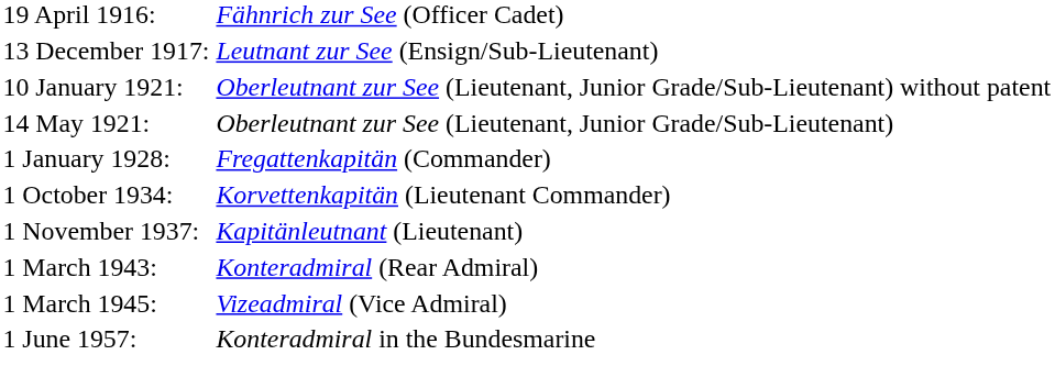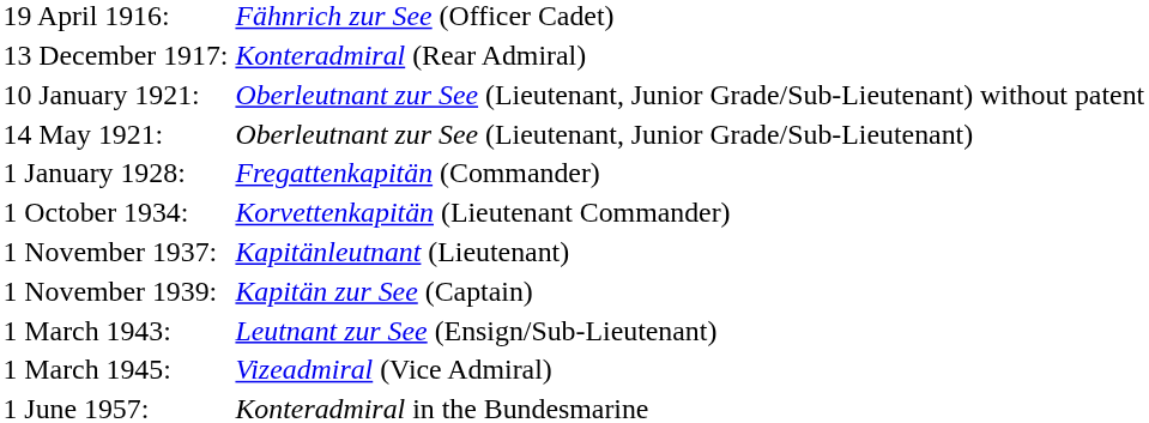13 December 1917: | column 2: Leutnant zur See (Ensign/Sub-Lieutenant) -> Konteradmiral (Rear Admiral)
+ row: 1 November 1939: | Kapitän zur See (Captain)
1 March 1943: | column 2: Konteradmiral (Rear Admiral) -> Leutnant zur See (Ensign/Sub-Lieutenant)
